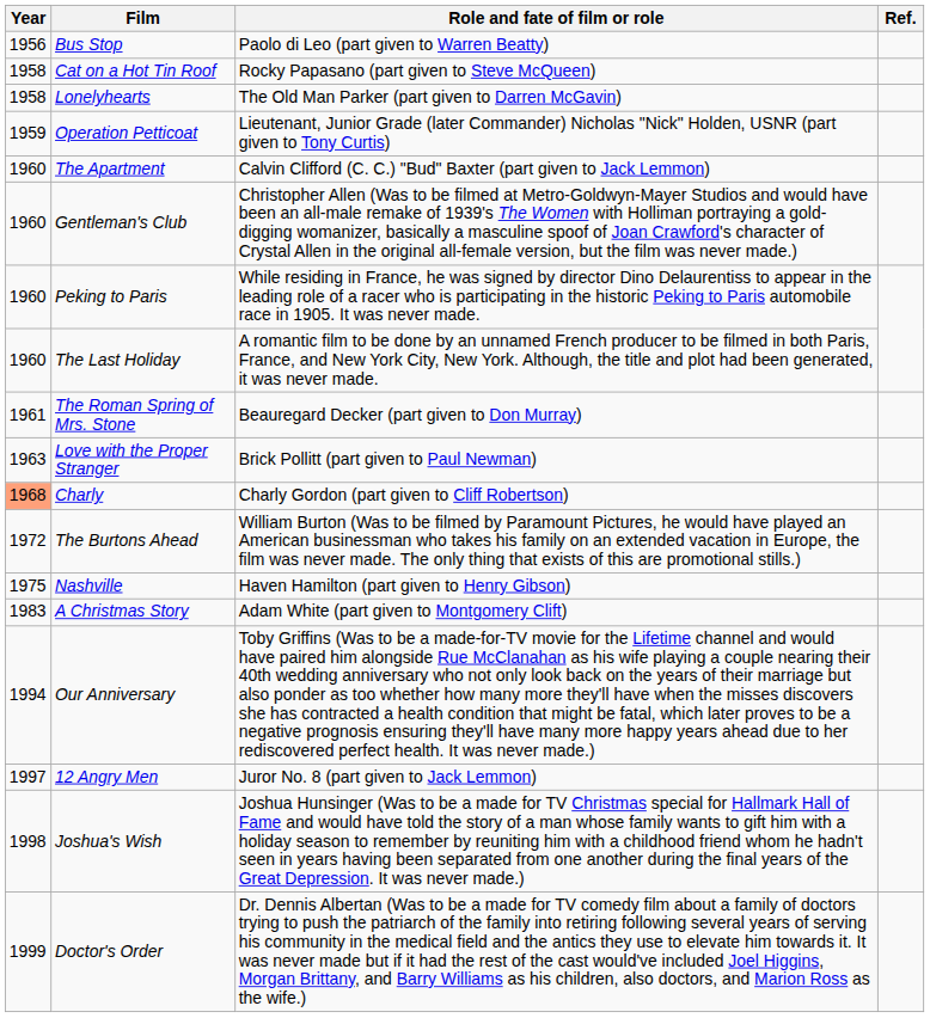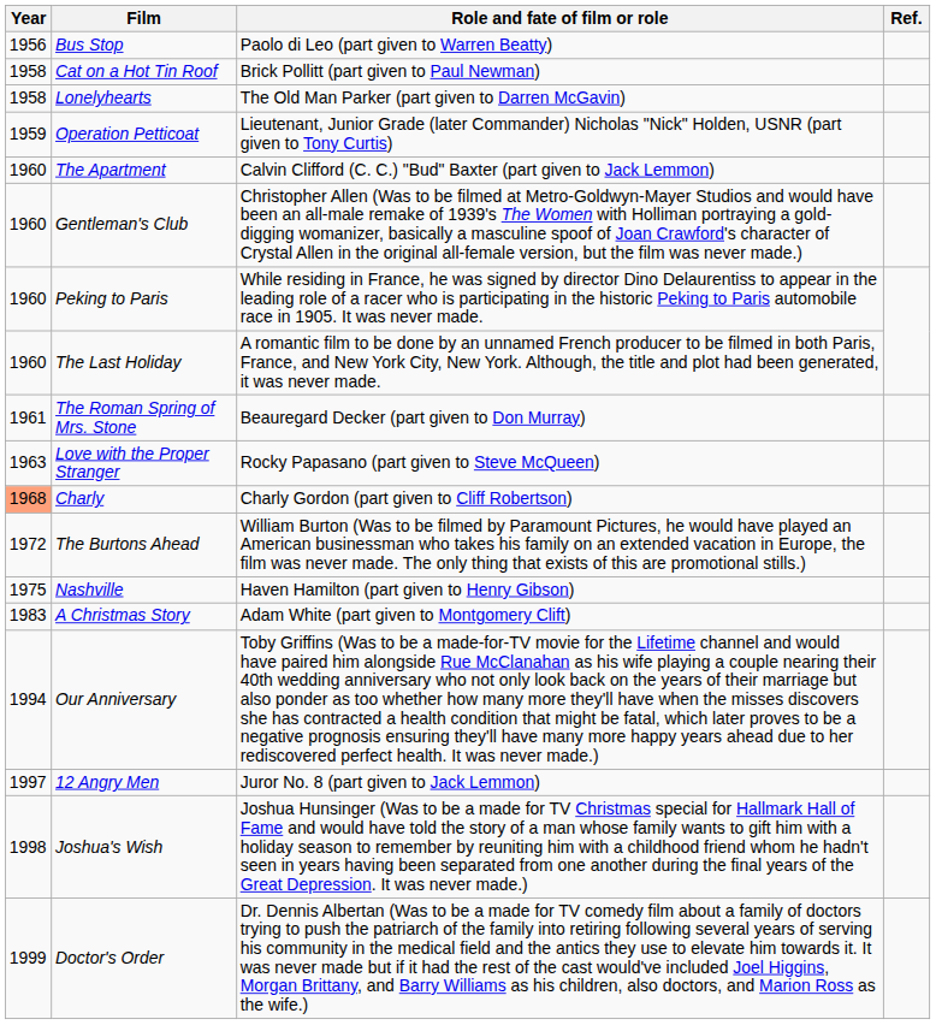Cat on a Hot Tin Roof | Role and fate of film or role: Rocky Papasano (part given to Steve McQueen) -> Brick Pollitt (part given to Paul Newman)
Love with the Proper Stranger | Role and fate of film or role: Brick Pollitt (part given to Paul Newman) -> Rocky Papasano (part given to Steve McQueen)
